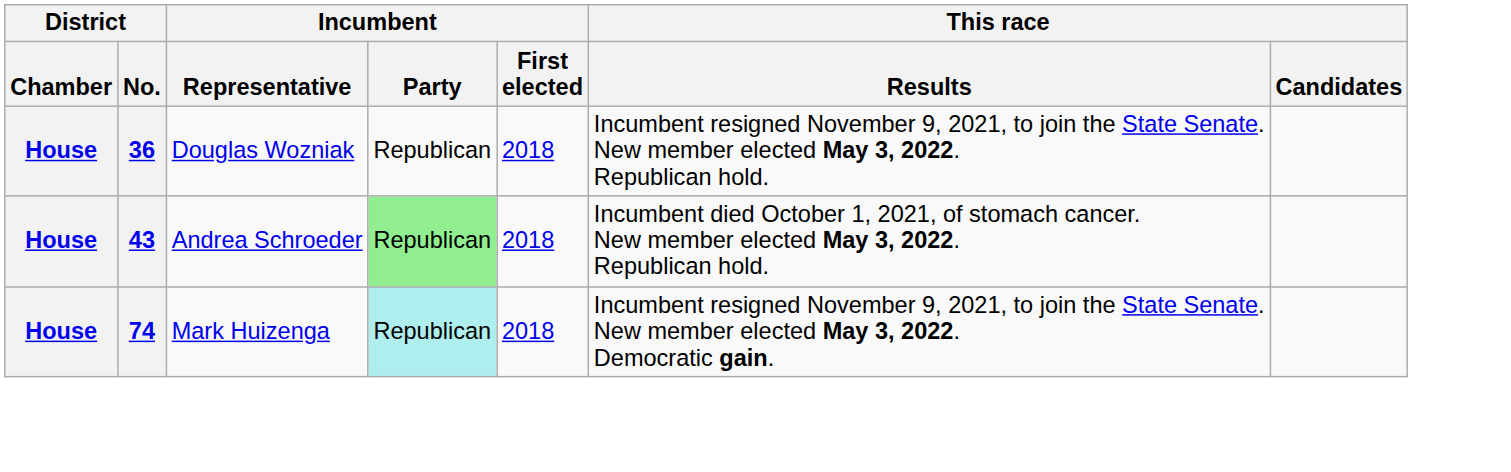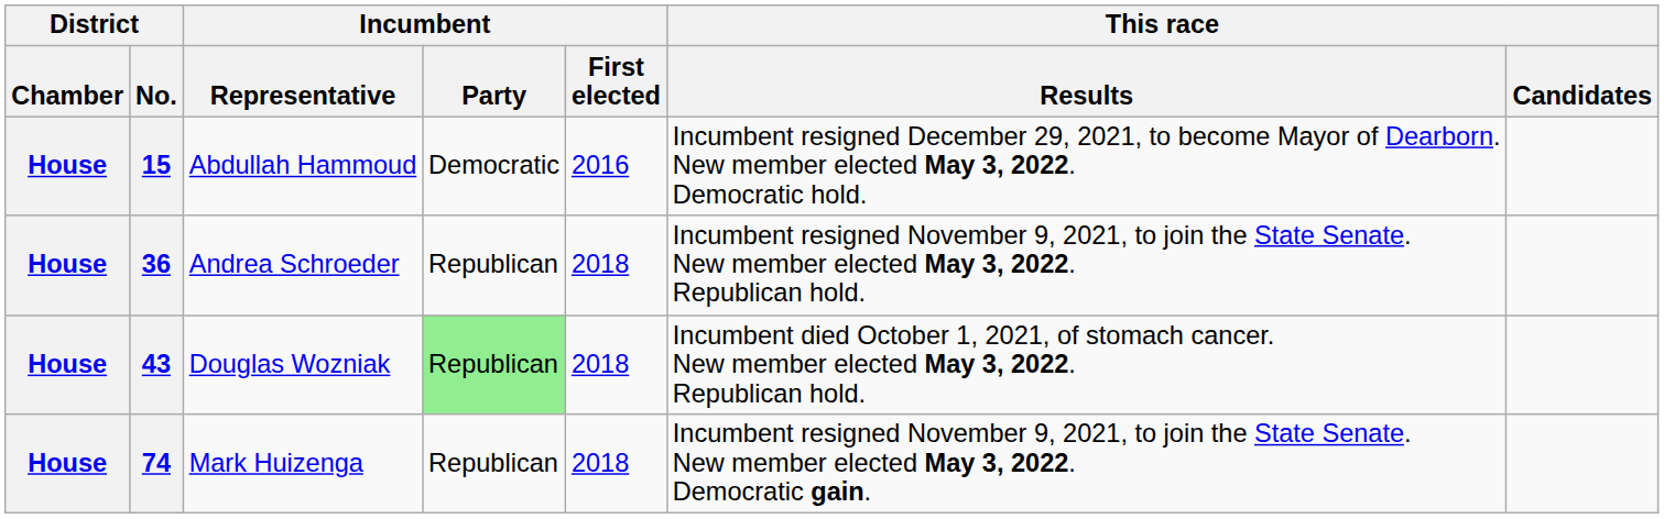+ row: House | 15 | Abdullah Hammoud | Democratic | 2016 | Incumbent resigned December 29, 2021, to become Mayor of Dearborn. New member elected May 3, 2022. Democratic hold.
36 | Incumbent / Representative: Douglas Wozniak -> Andrea Schroeder
43 | Incumbent / Representative: Andrea Schroeder -> Douglas Wozniak
74 | Incumbent / Party: paleturquoise background -> no background
